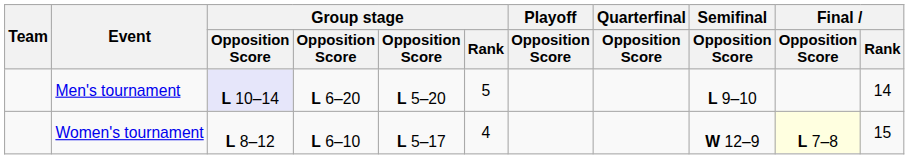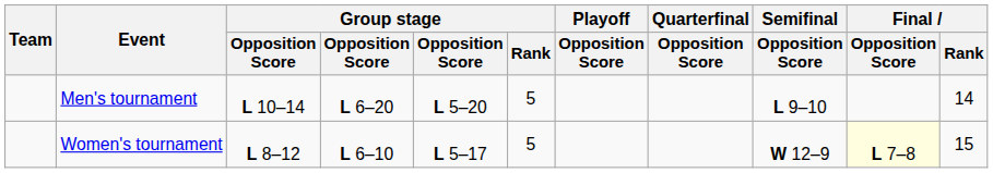Men's tournament | column 3: lavender background -> no background
Women's tournament | Group stage / Rank: 4 -> 5
